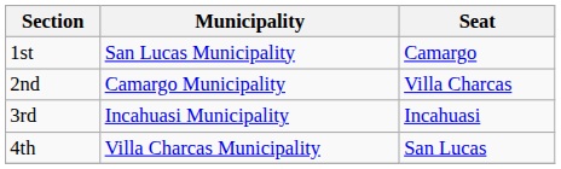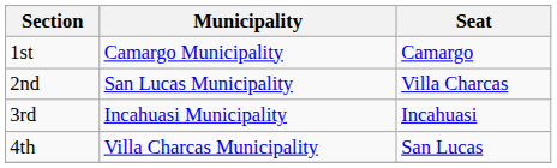1st | Municipality: San Lucas Municipality -> Camargo Municipality
2nd | Municipality: Camargo Municipality -> San Lucas Municipality
